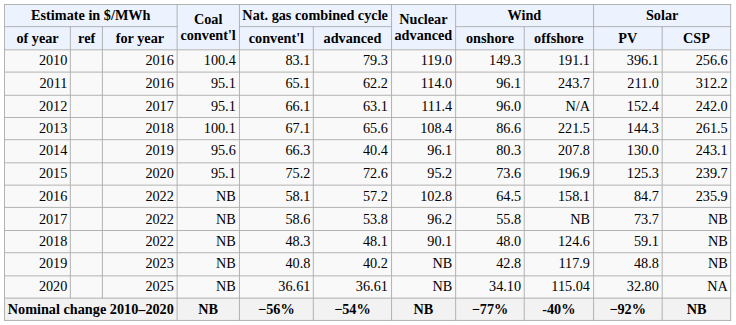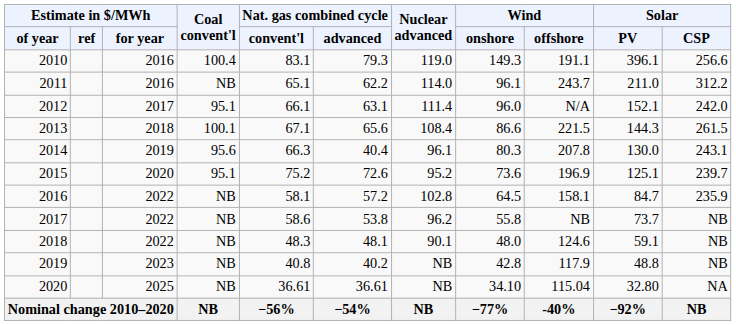2011 | Coal convent'l: 95.1 -> NB
2012 | Solar / PV: 152.4 -> 152.1
2015 | Solar / PV: 125.3 -> 125.1
